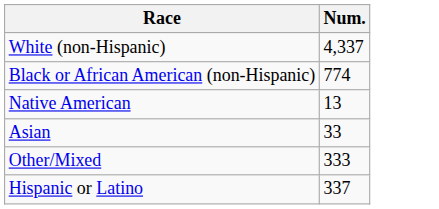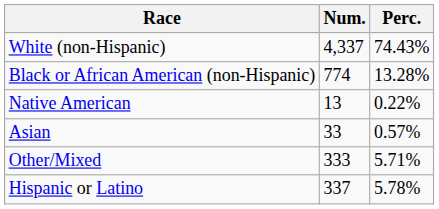+ column: Perc. | 74.43% | 13.28% | 0.22% | 0.57% | 5.71% | 5.78%
